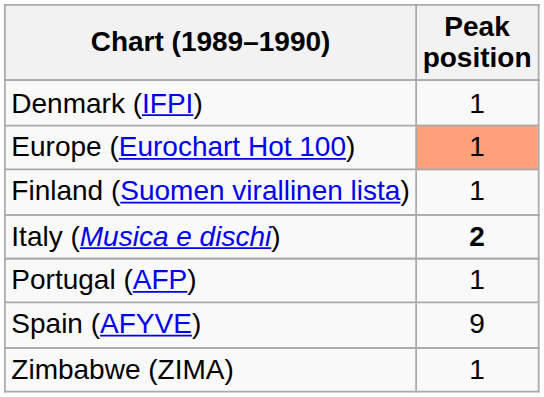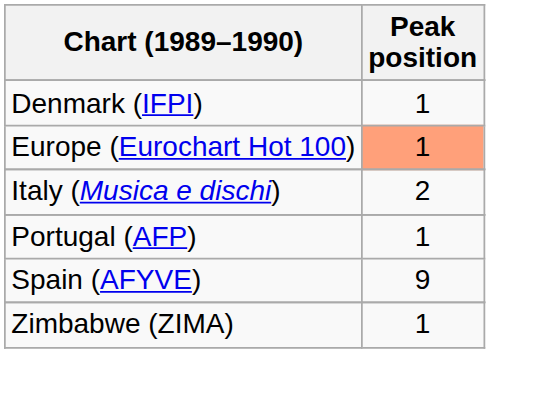- row: Finland (Suomen virallinen lista) | 1
Italy (Musica e dischi) | Peak position: bold -> normal
